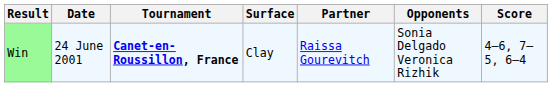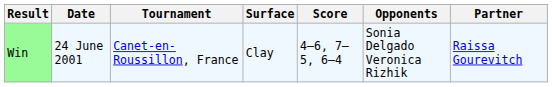columns swapped: Partner <-> Score
Win | Tournament: bold -> normal
